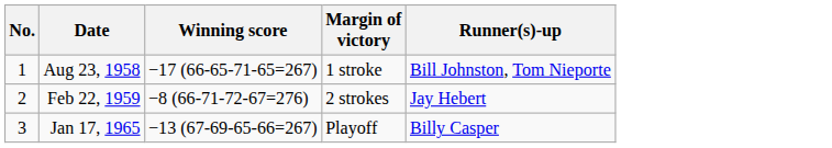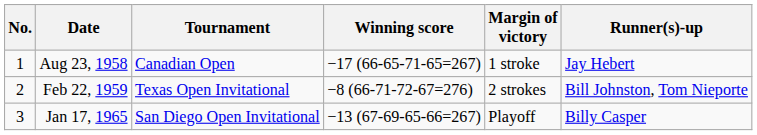+ column: Tournament | Canadian Open | Texas Open Invitational | San Diego Open Invitational
Aug 23, 1958 | Runner(s)-up: Bill Johnston, Tom Nieporte -> Jay Hebert
Feb 22, 1959 | Runner(s)-up: Jay Hebert -> Bill Johnston, Tom Nieporte
